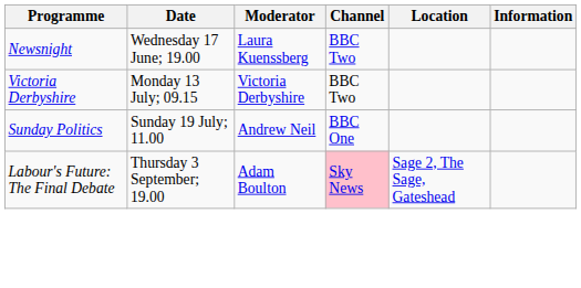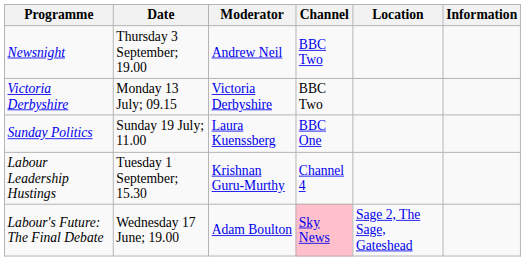Newsnight | Date: Wednesday 17 June; 19.00 -> Thursday 3 September; 19.00
Newsnight | Moderator: Laura Kuenssberg -> Andrew Neil
Sunday Politics | Moderator: Andrew Neil -> Laura Kuenssberg
+ row: Labour Leadership Hustings | Tuesday 1 September; 15.30 | Krishnan Guru-Murthy | Channel 4
Labour's Future: The Final Debate | Date: Thursday 3 September; 19.00 -> Wednesday 17 June; 19.00
